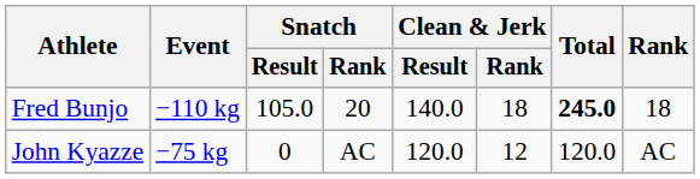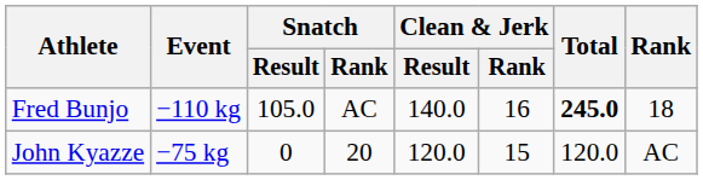Fred Bunjo | Snatch / Rank: 20 -> AC
Fred Bunjo | Clean & Jerk / Rank: 18 -> 16
John Kyazze | Snatch / Rank: AC -> 20
John Kyazze | Clean & Jerk / Rank: 12 -> 15
